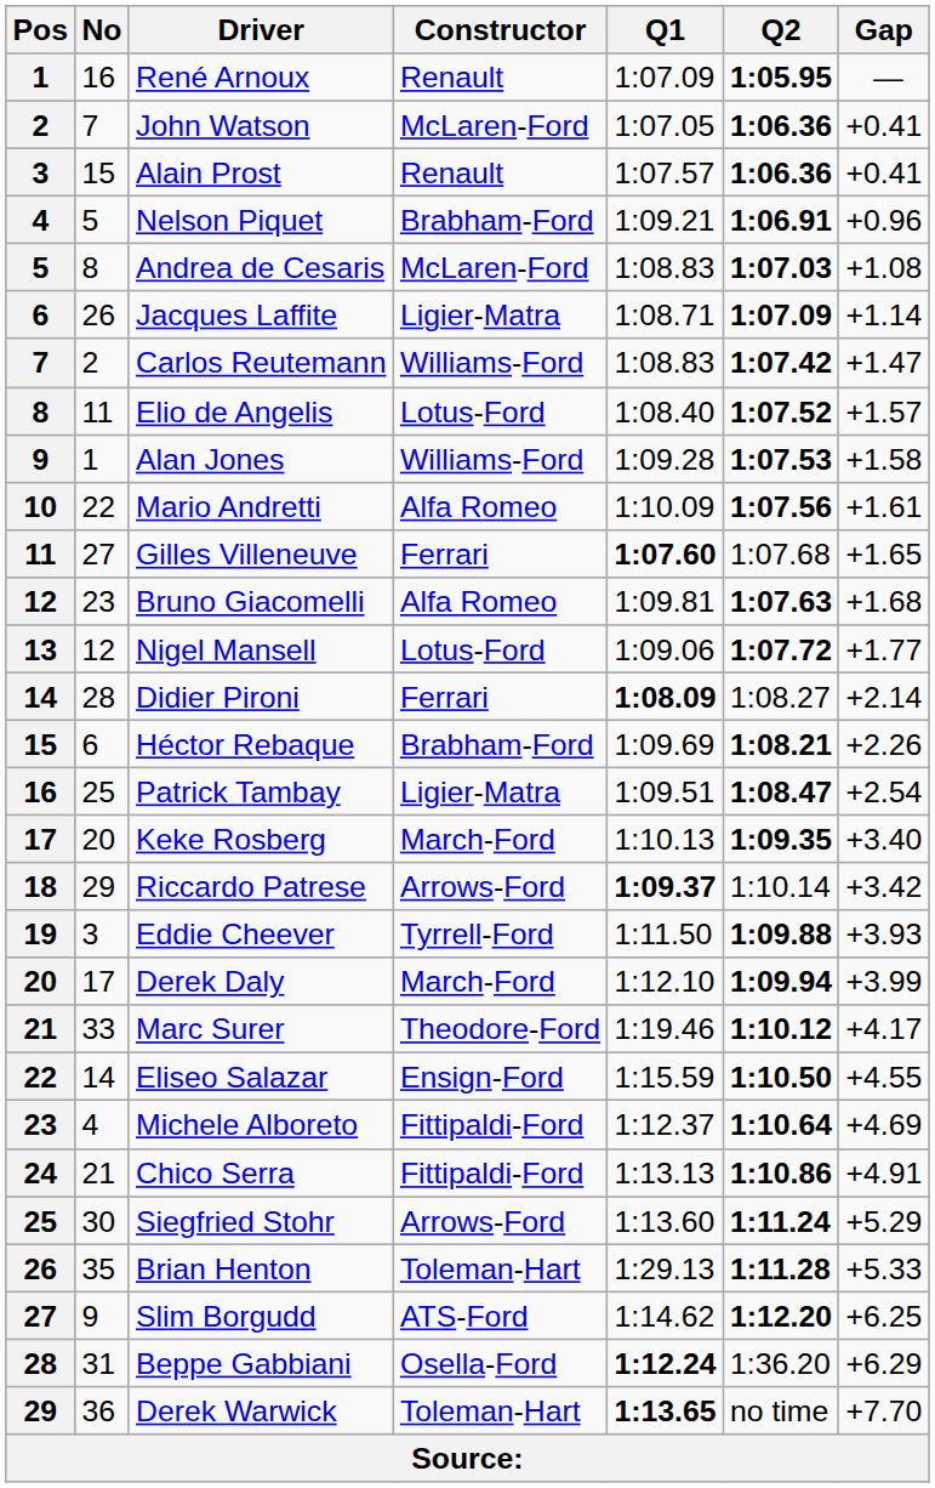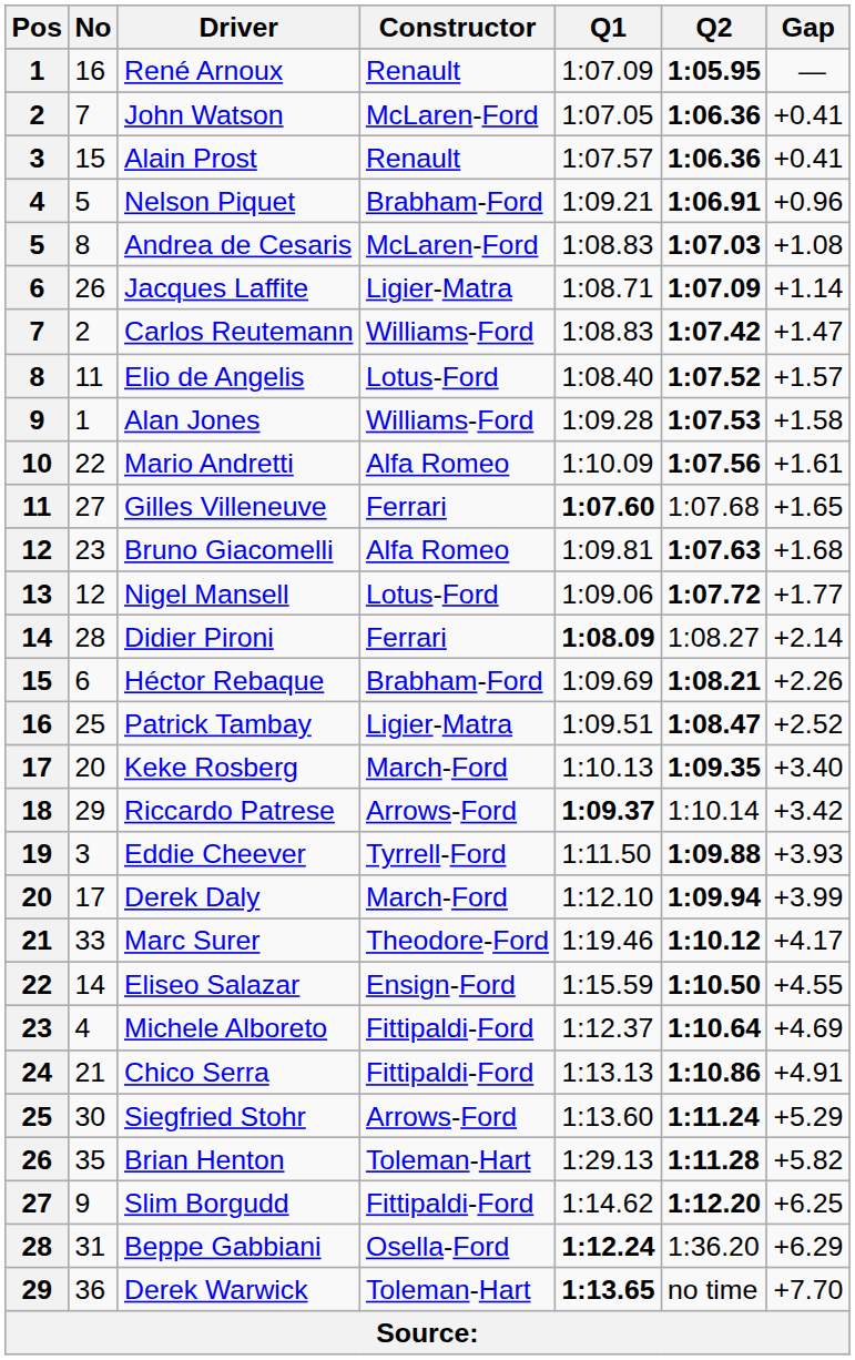Patrick Tambay | Gap: +2.54 -> +2.52
Brian Henton | Gap: +5.33 -> +5.82
Slim Borgudd | Constructor: ATS-Ford -> Fittipaldi-Ford
